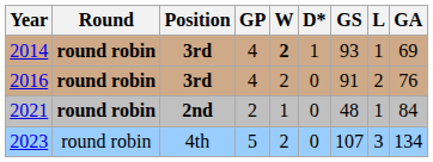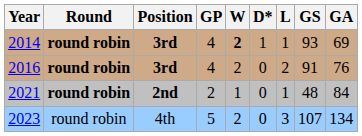columns swapped: L <-> GS
